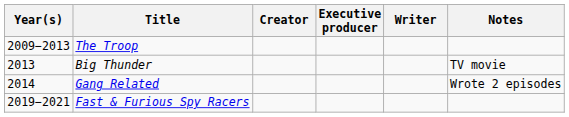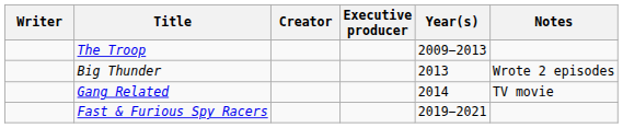columns swapped: Year(s) <-> Writer
Big Thunder | Notes: TV movie -> Wrote 2 episodes
Gang Related | Notes: Wrote 2 episodes -> TV movie
